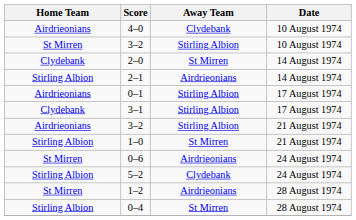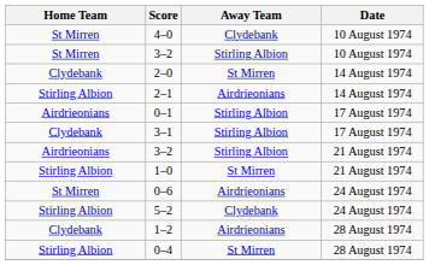4–0 | Home Team: Airdrieonians -> St Mirren
1–2 | Home Team: St Mirren -> Clydebank
